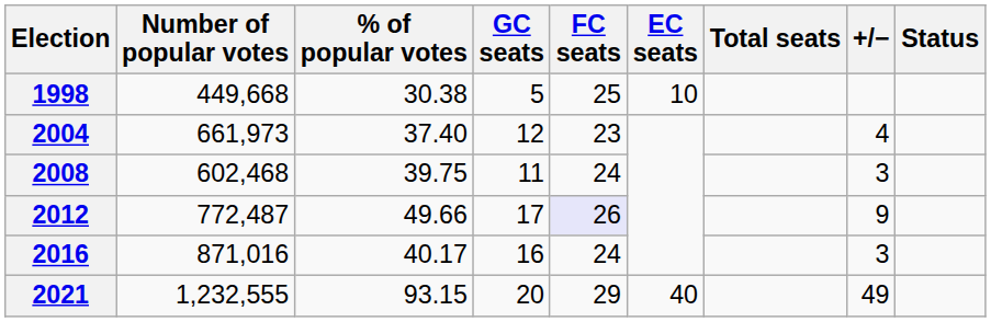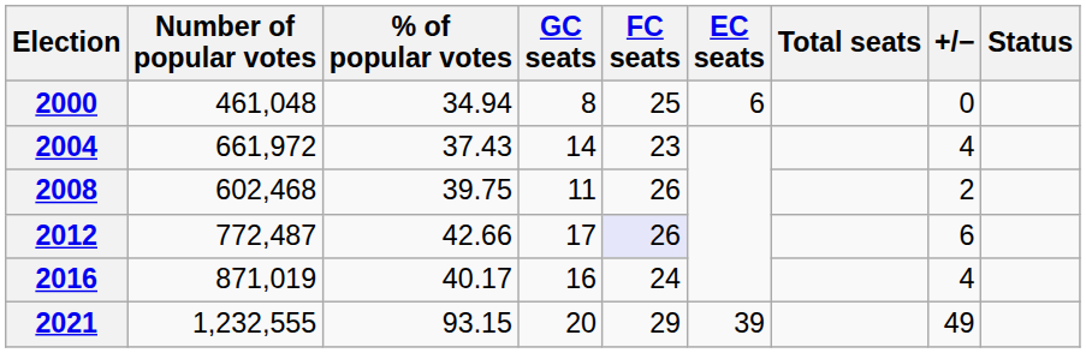- row: 1998 | 449,668 | 30.38 | 5 | 25 | 10
+ row: 2000 | 461,048 | 34.94 | 8 | 25 | 6 | 0
2004 | Number of popular votes: 661,973 -> 661,972
2004 | % of popular votes: 37.40 -> 37.43
2004 | GC seats: 12 -> 14
2008 | FC seats: 24 -> 26
2008 | +/−: 3 -> 2
2012 | % of popular votes: 49.66 -> 42.66
2012 | +/−: 9 -> 6
2016 | Number of popular votes: 871,016 -> 871,019
2016 | +/−: 3 -> 4
2021 | EC seats: 40 -> 39
